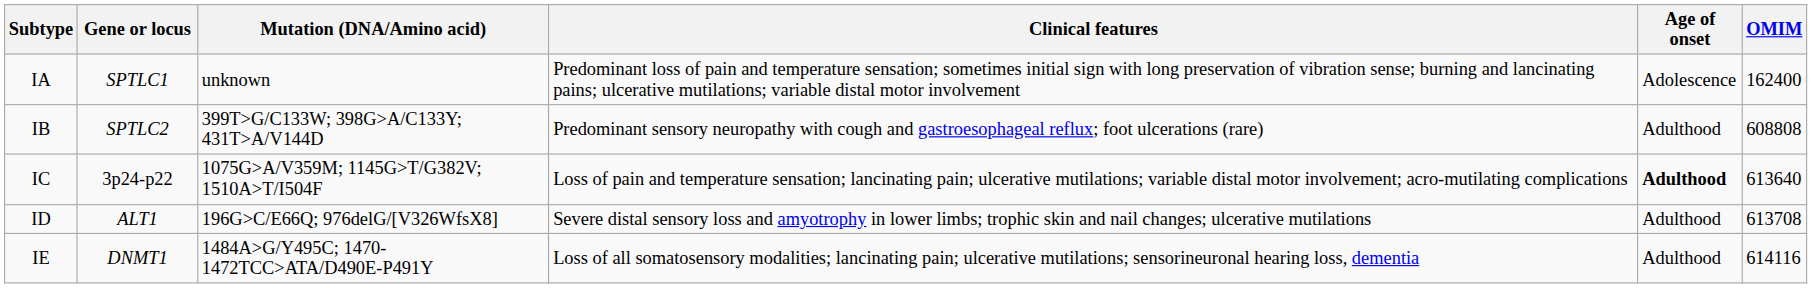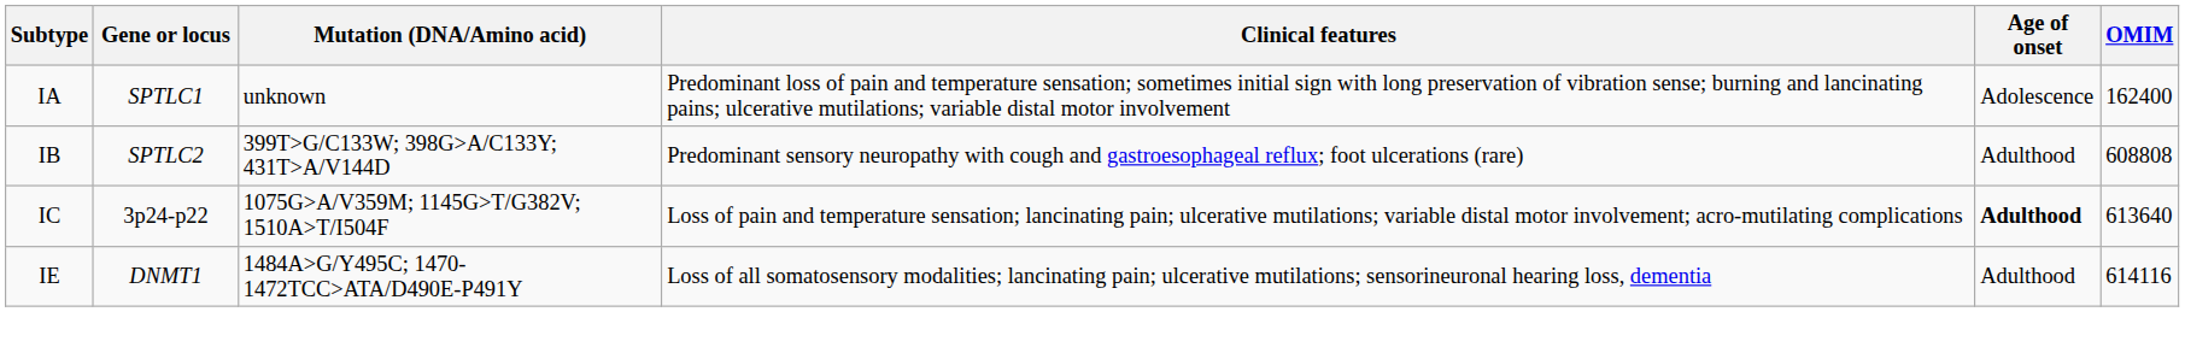- row: ID | ALT1 | 196G>C/E66Q; 976delG/[V326WfsX8] | Severe distal sensory loss and amyotrophy in lower limbs; trophic skin and nail changes; ulcerative mutilations | Adulthood | 613708
